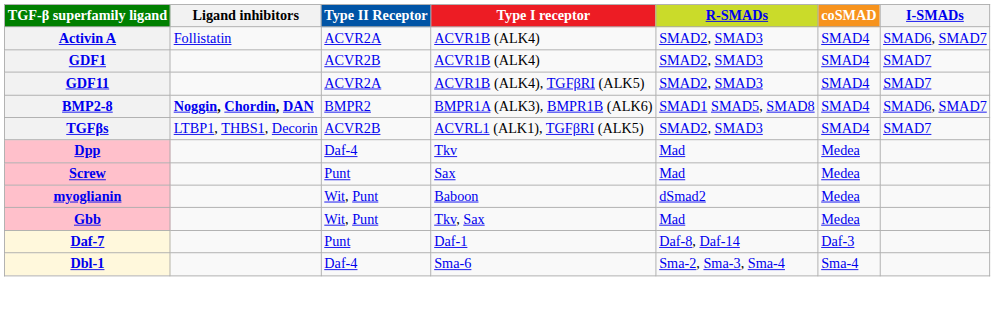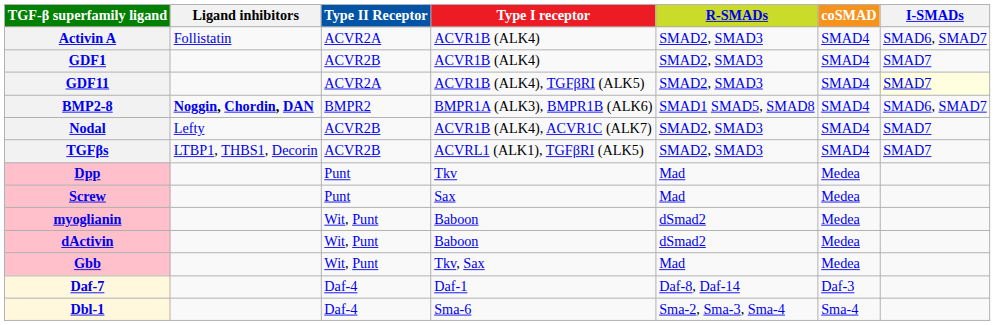GDF11 | I-SMADs: no background -> lightyellow background
+ row: Nodal | Lefty | ACVR2B | ACVR1B (ALK4), ACVR1C (ALK7) | SMAD2, SMAD3 | SMAD4 | SMAD7
Dpp | Type II Receptor: Daf-4 -> Punt
+ row: dActivin | Wit, Punt | Baboon | dSmad2 | Medea
Daf-7 | Type II Receptor: Punt -> Daf-4
